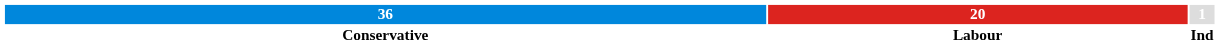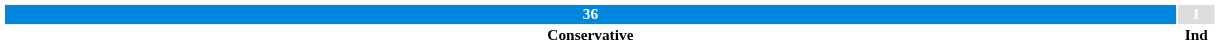- column: 20 | Labour
